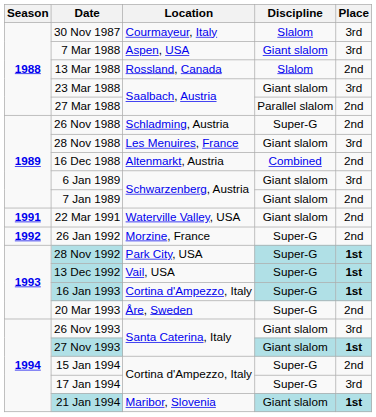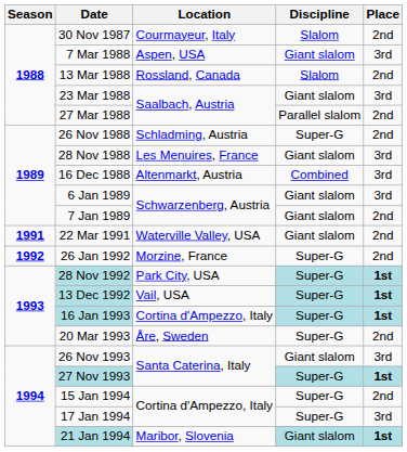30 Nov 1987 | Place: 3rd -> 2nd
16 Dec 1988 | Place: 2nd -> 3rd
27 Nov 1993 | Discipline: Giant slalom -> Super-G
